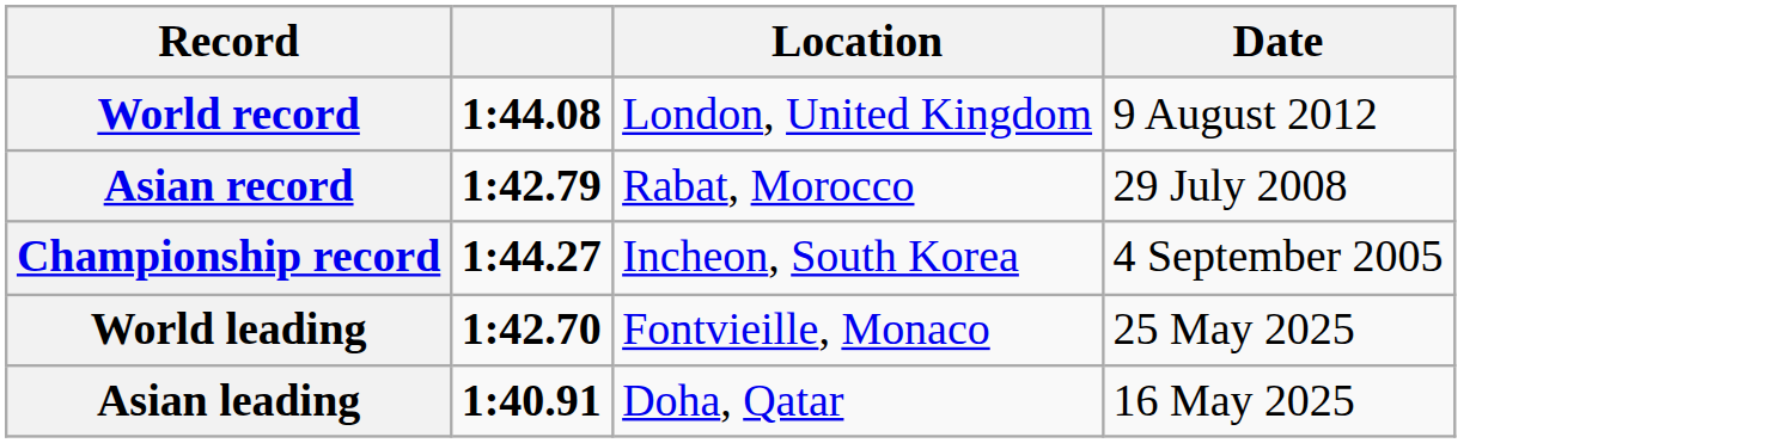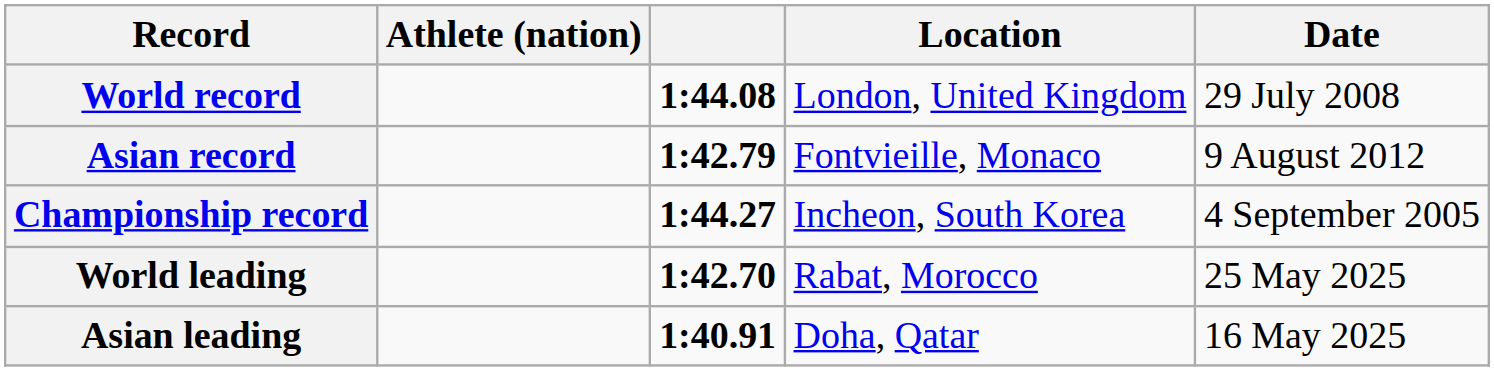+ column: Athlete (nation)
World record | Date: 9 August 2012 -> 29 July 2008
Asian record | Location: Rabat, Morocco -> Fontvieille, Monaco
Asian record | Date: 29 July 2008 -> 9 August 2012
World leading | Location: Fontvieille, Monaco -> Rabat, Morocco
